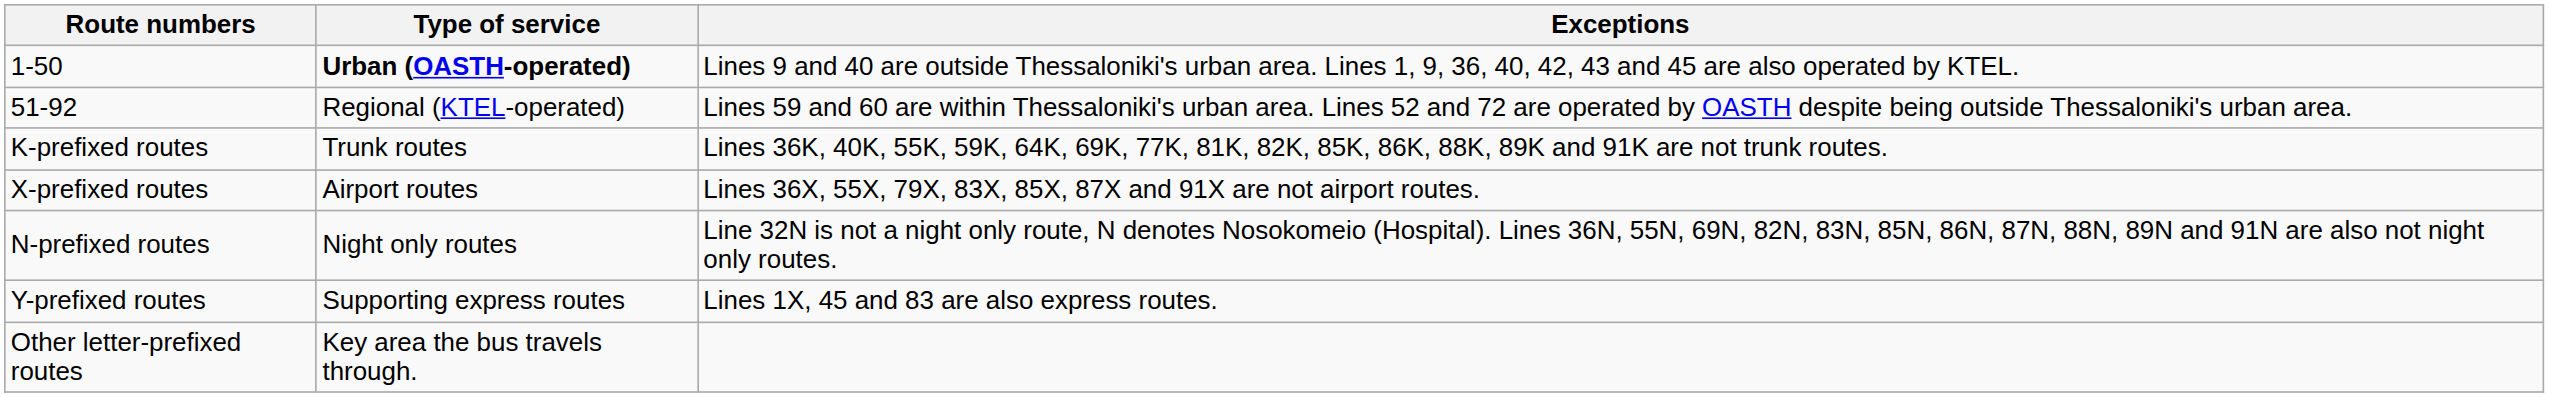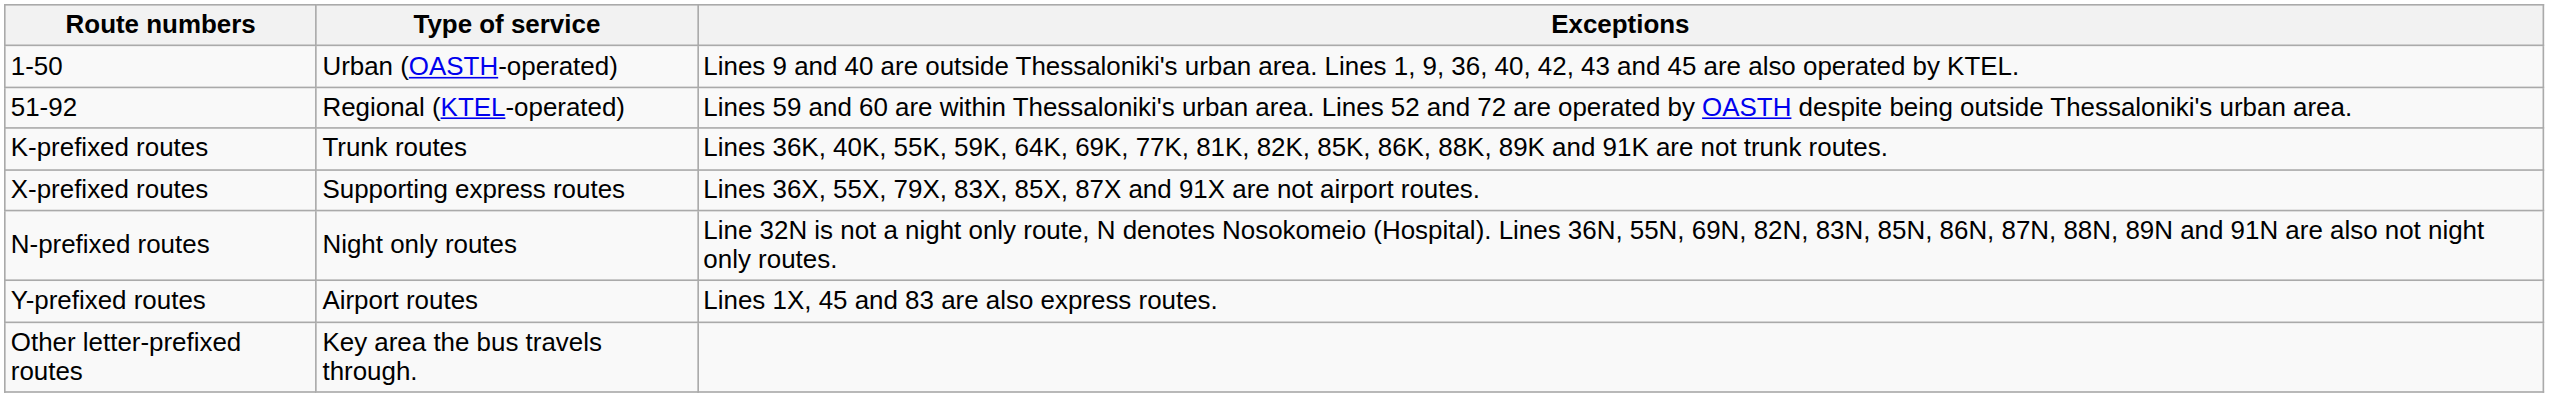1-50 | Type of service: bold -> normal
X-prefixed routes | Type of service: Airport routes -> Supporting express routes
Y-prefixed routes | Type of service: Supporting express routes -> Airport routes
